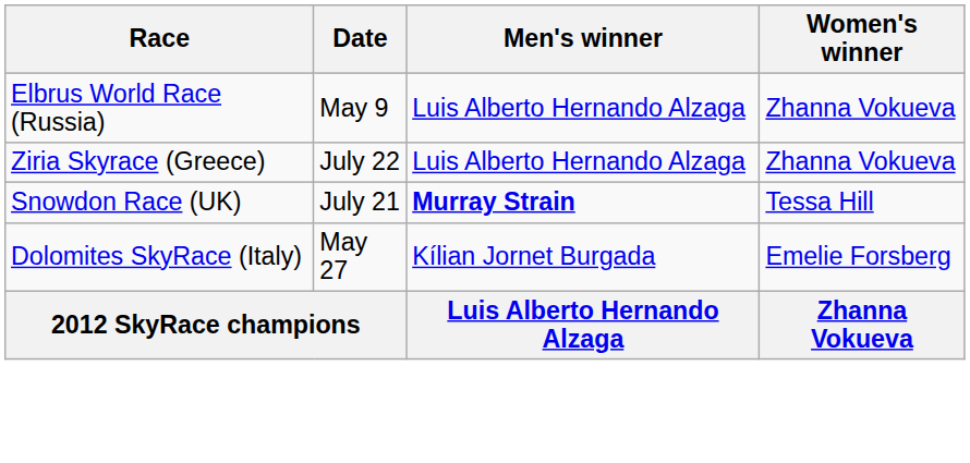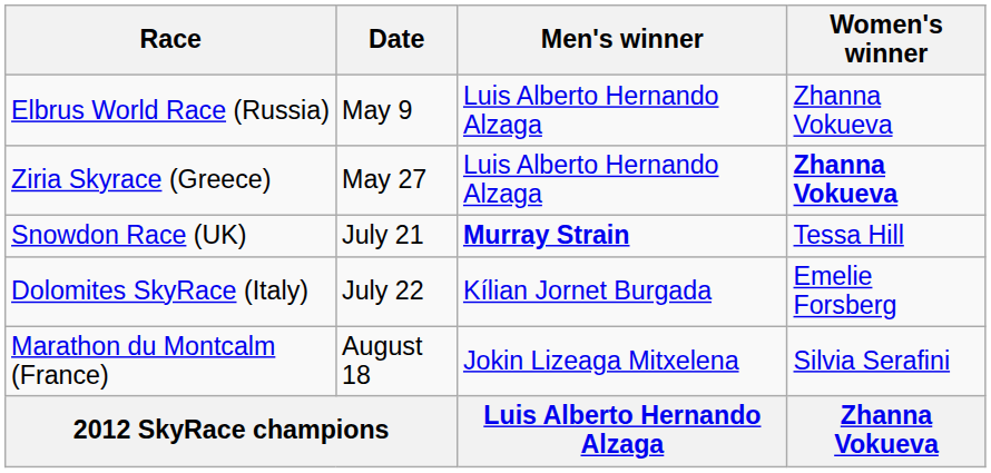Ziria Skyrace (Greece) | Date: July 22 -> May 27
Ziria Skyrace (Greece) | Women's winner: normal -> bold
Dolomites SkyRace (Italy) | Date: May 27 -> July 22
+ row: Marathon du Montcalm (France) | August 18 | Jokin Lizeaga Mitxelena | Silvia Serafini
